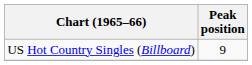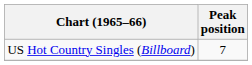US Hot Country Singles (Billboard) | Peak position: 9 -> 7
